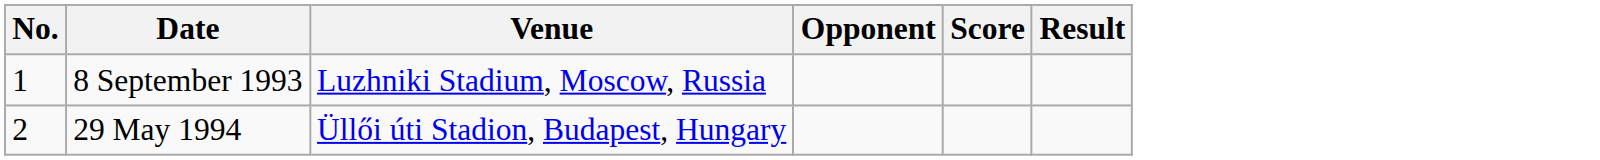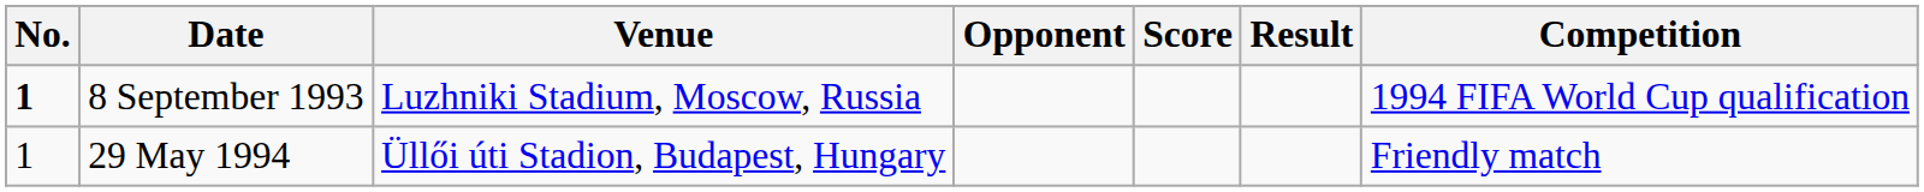+ column: Competition | 1994 FIFA World Cup qualification | Friendly match
8 September 1993 | No.: normal -> bold
29 May 1994 | No.: 2 -> 1
